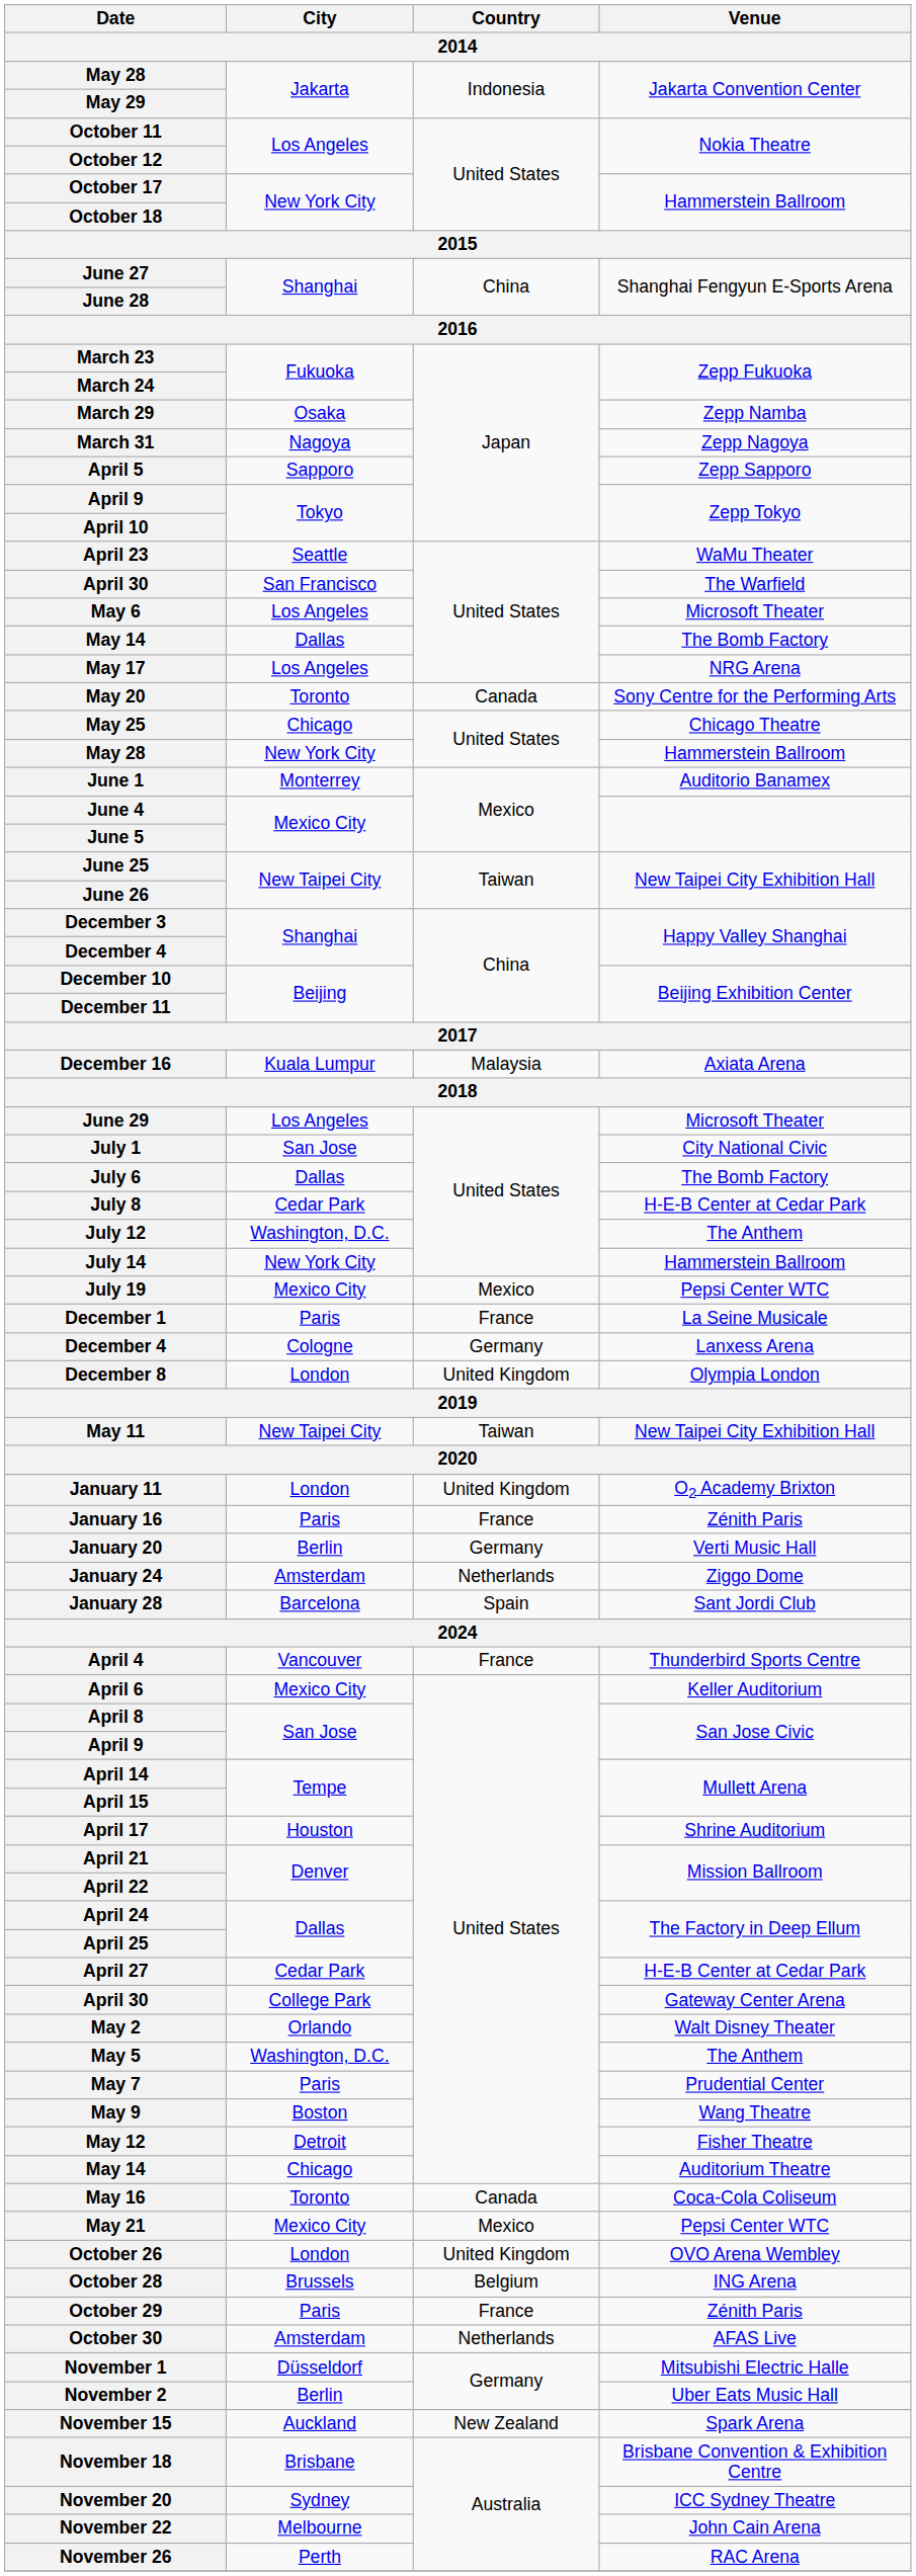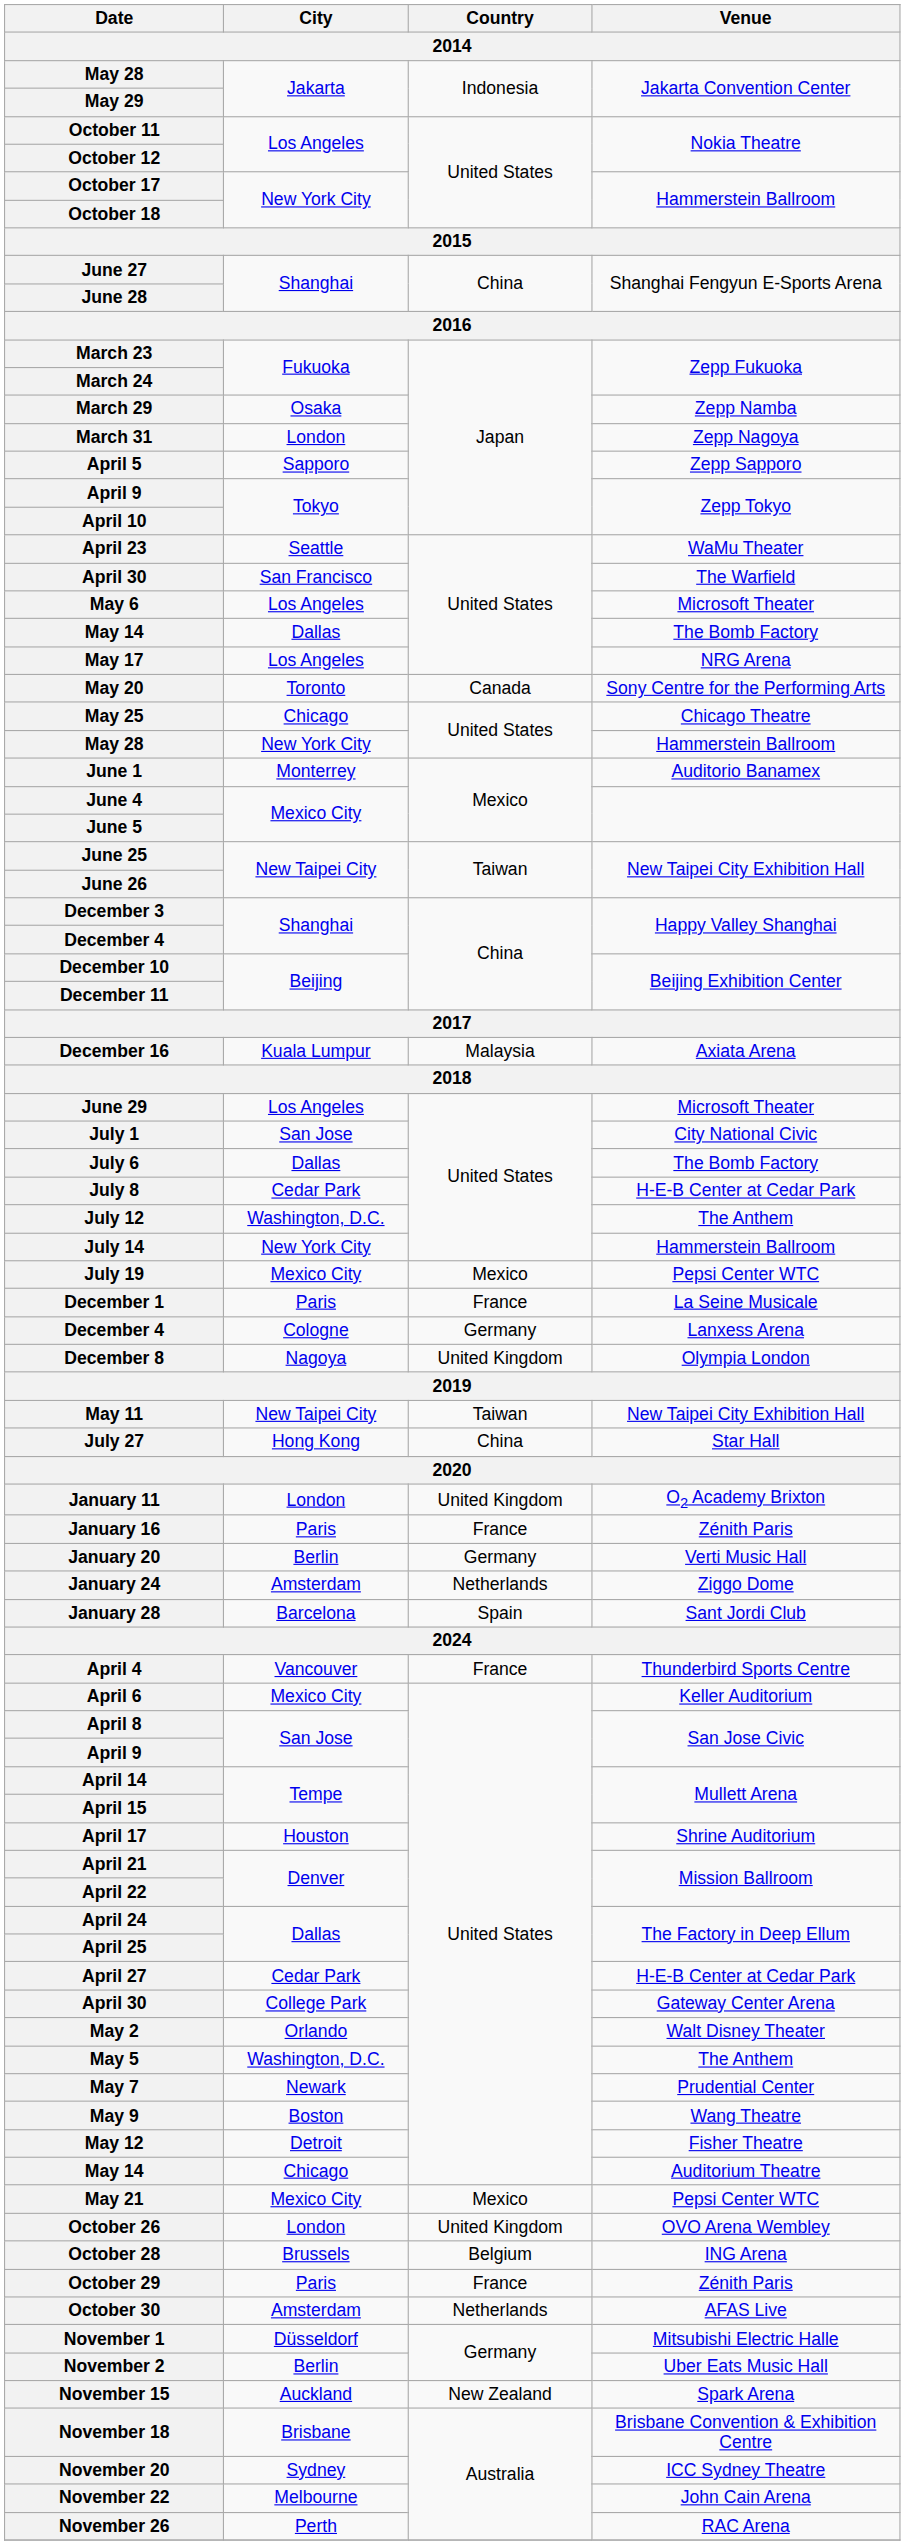March 31 | City: Nagoya -> London
December 8 | City: London -> Nagoya
+ row: July 27 | Hong Kong | China | Star Hall
May 7 | City: Paris -> Newark
- row: May 16 | Toronto | Canada | Coca-Cola Coliseum
